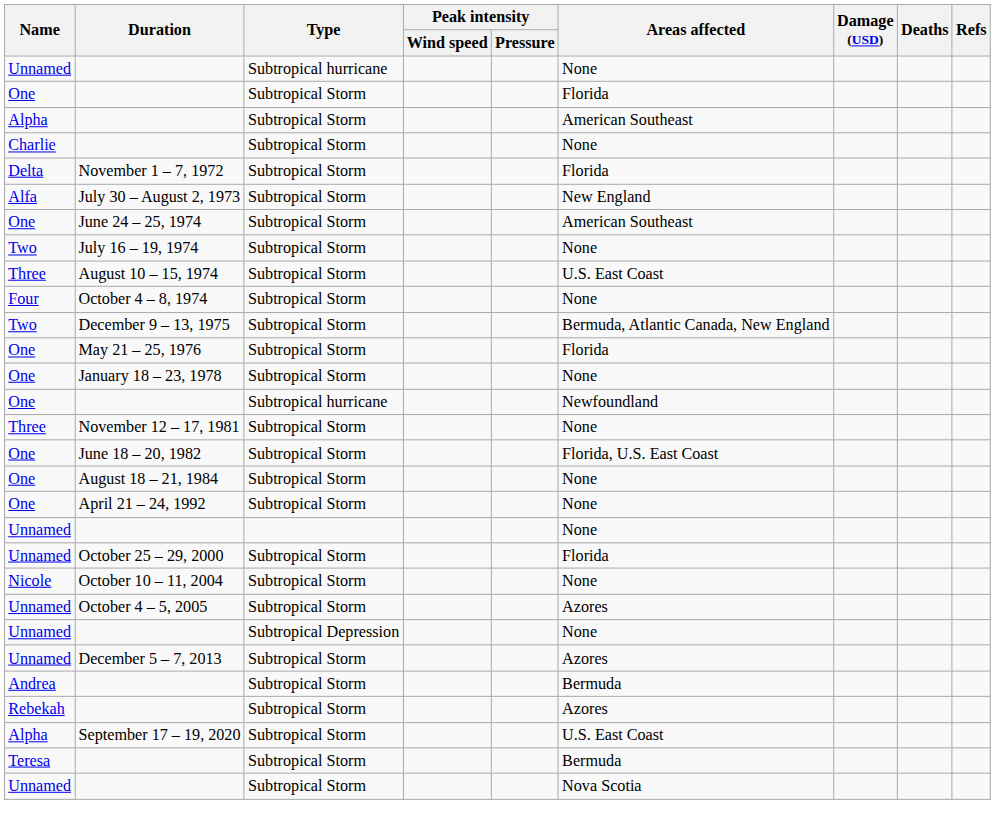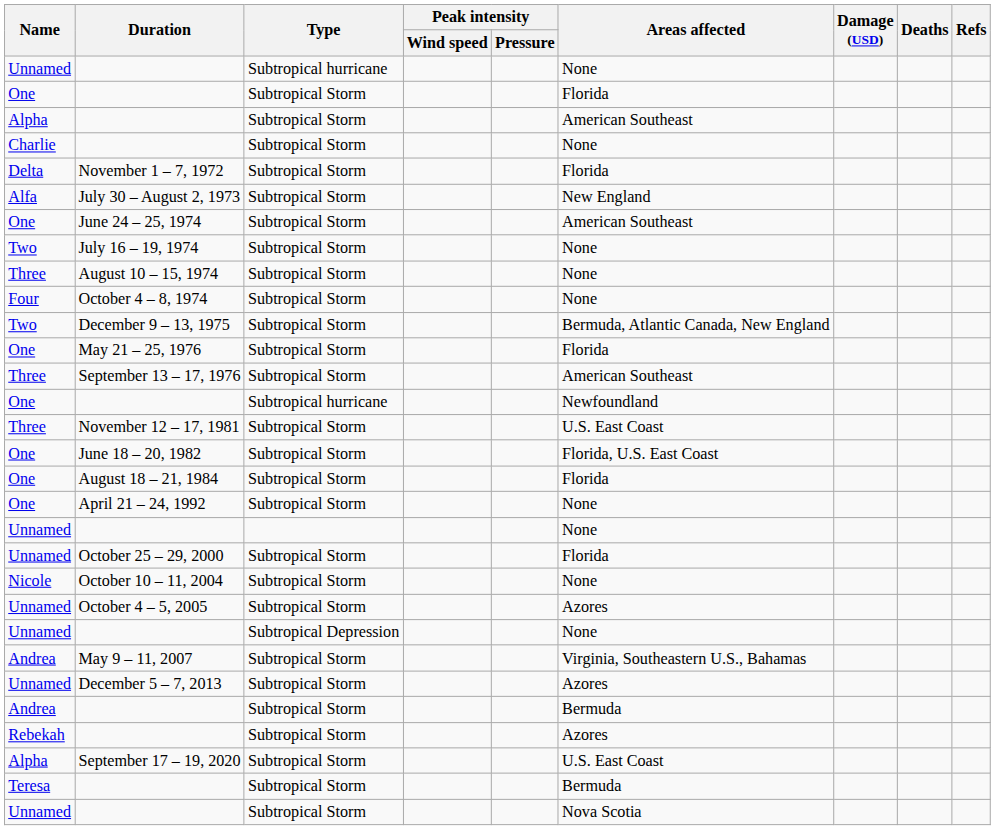August 10 – 15, 1974 | Areas affected: U.S. East Coast -> None
+ row: Three | September 13 – 17, 1976 | Subtropical Storm | American Southeast
- row: One | January 18 – 23, 1978 | Subtropical Storm | None
November 12 – 17, 1981 | Areas affected: None -> U.S. East Coast
August 18 – 21, 1984 | Areas affected: None -> Florida
+ row: Andrea | May 9 – 11, 2007 | Subtropical Storm | Virginia, Southeastern U.S., Bahamas
